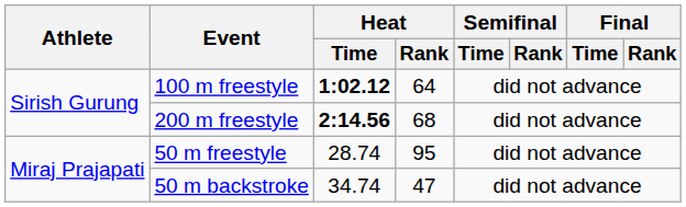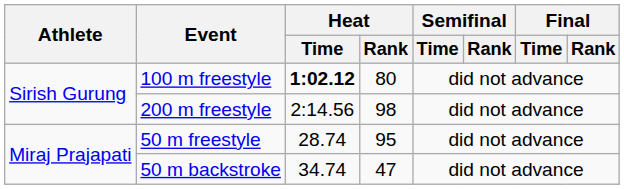100 m freestyle | Heat / Rank: 64 -> 80
200 m freestyle | Heat / Time: bold -> normal
200 m freestyle | Heat / Rank: 68 -> 98
